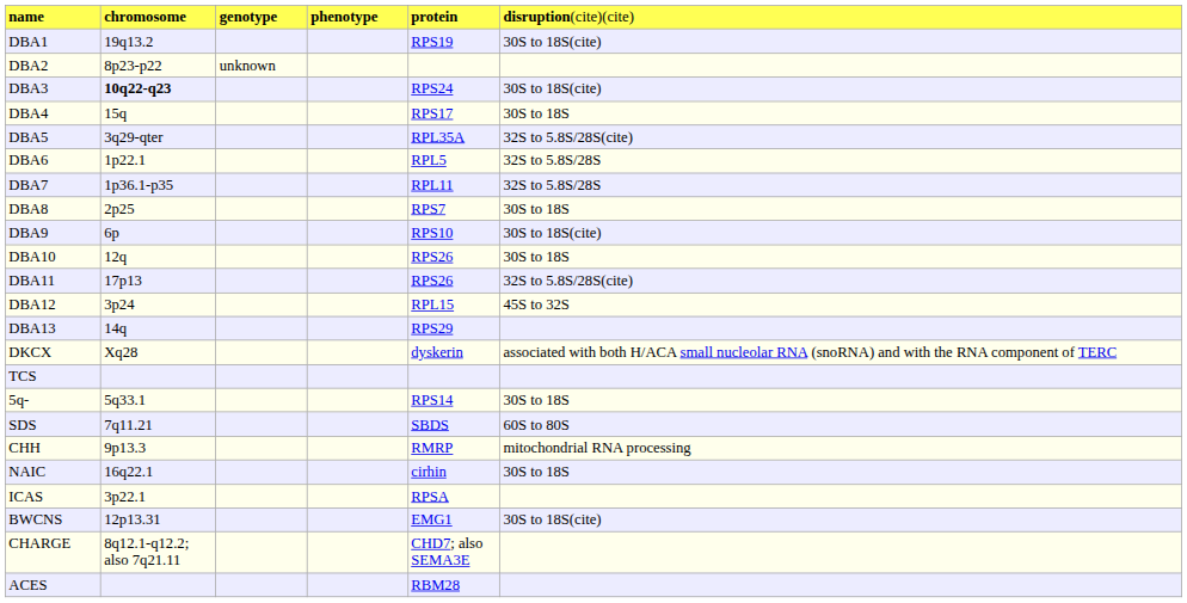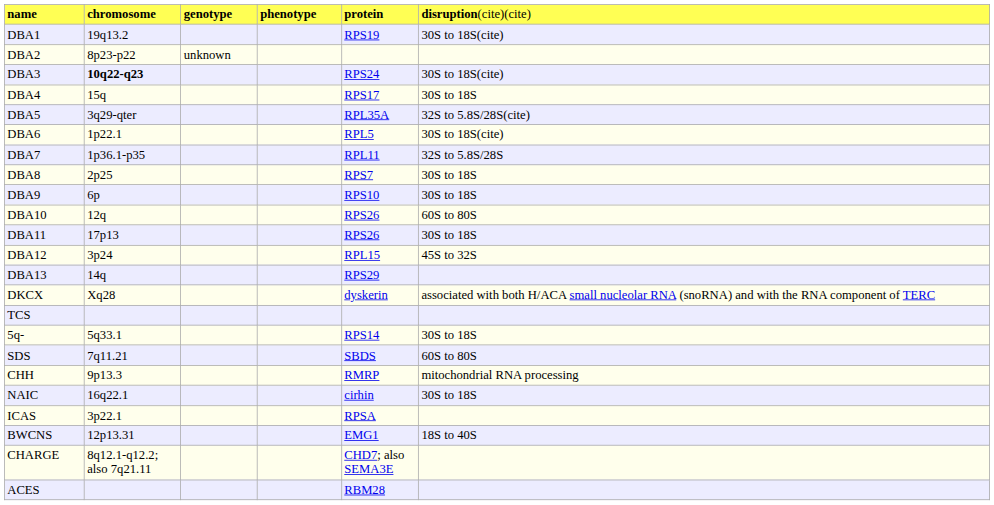DBA6 | column 6: 32S to 5.8S/28S -> 30S to 18S(cite)
DBA9 | column 6: 30S to 18S(cite) -> 30S to 18S
DBA10 | column 6: 30S to 18S -> 60S to 80S
DBA11 | column 6: 32S to 5.8S/28S(cite) -> 30S to 18S
BWCNS | column 6: 30S to 18S(cite) -> 18S to 40S
